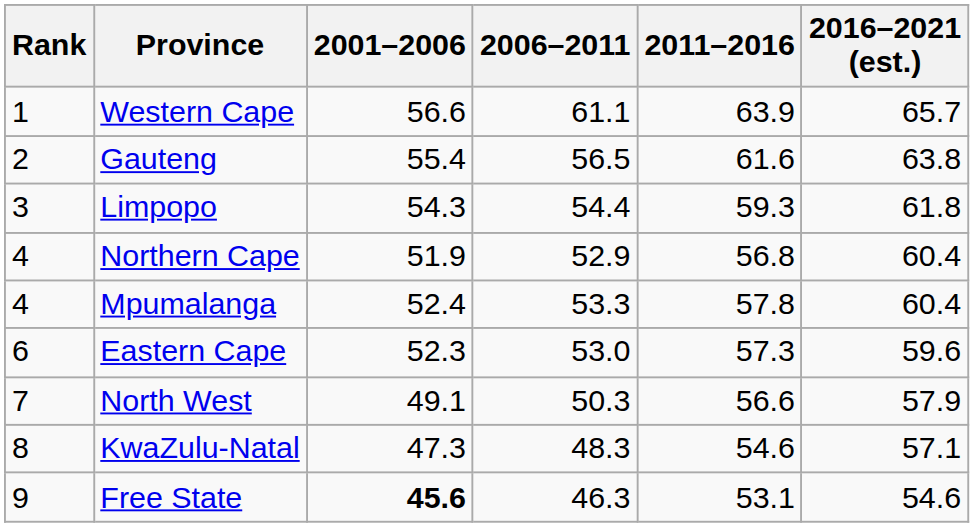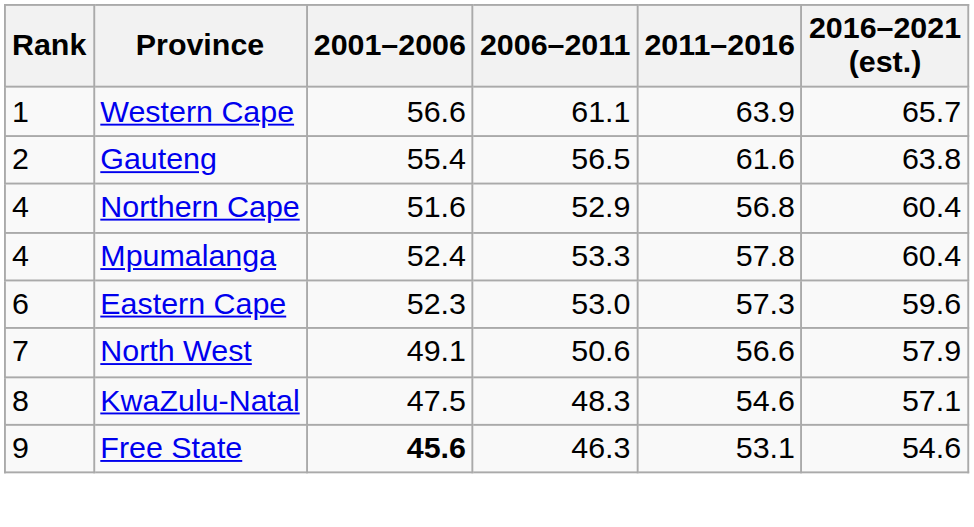- row: 3 | Limpopo | 54.3 | 54.4 | 59.3 | 61.8
Northern Cape | 2001–2006: 51.9 -> 51.6
North West | 2006–2011: 50.3 -> 50.6
KwaZulu-Natal | 2001–2006: 47.3 -> 47.5
